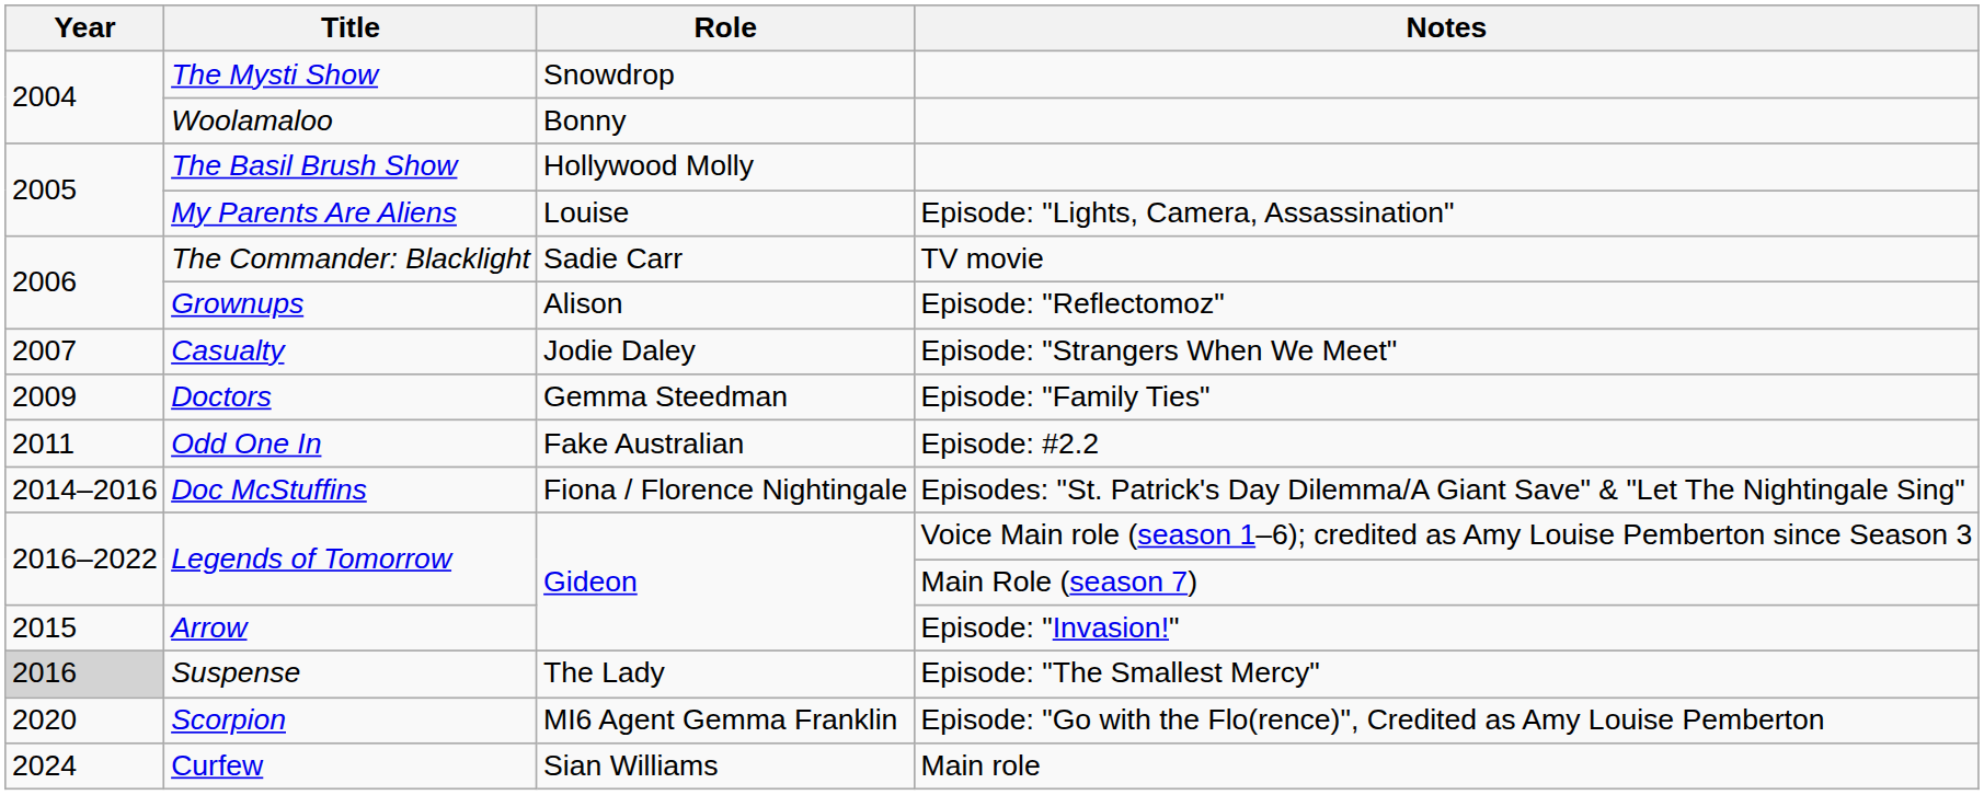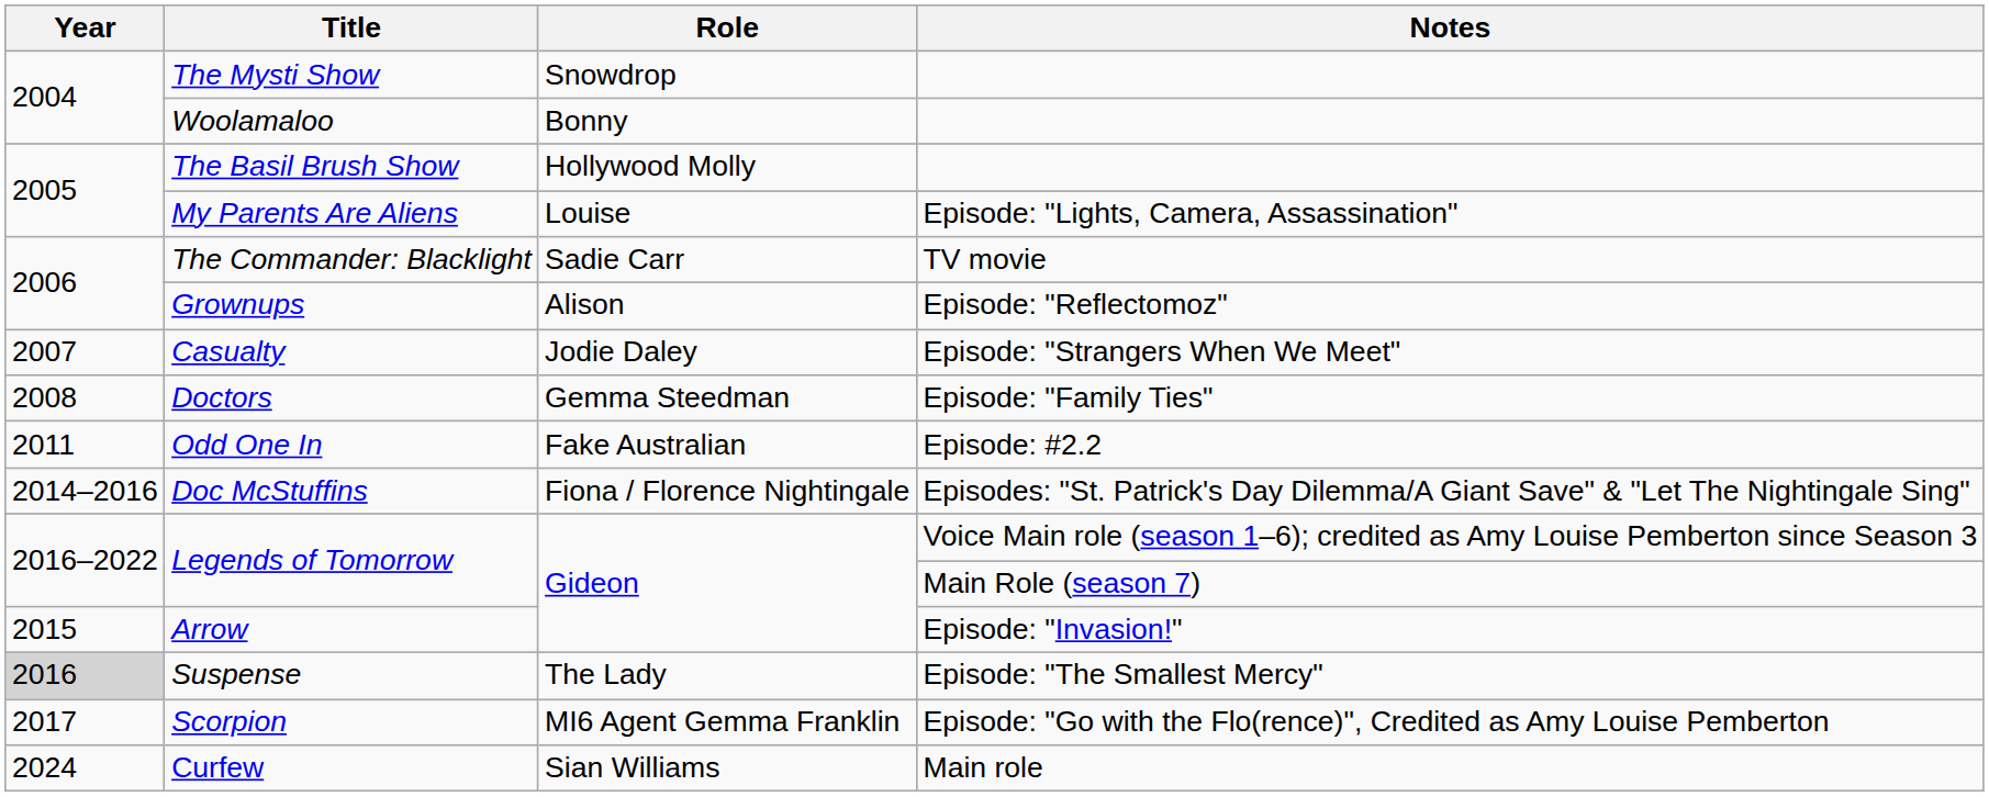Doctors | Year: 2009 -> 2008
Scorpion | Year: 2020 -> 2017
